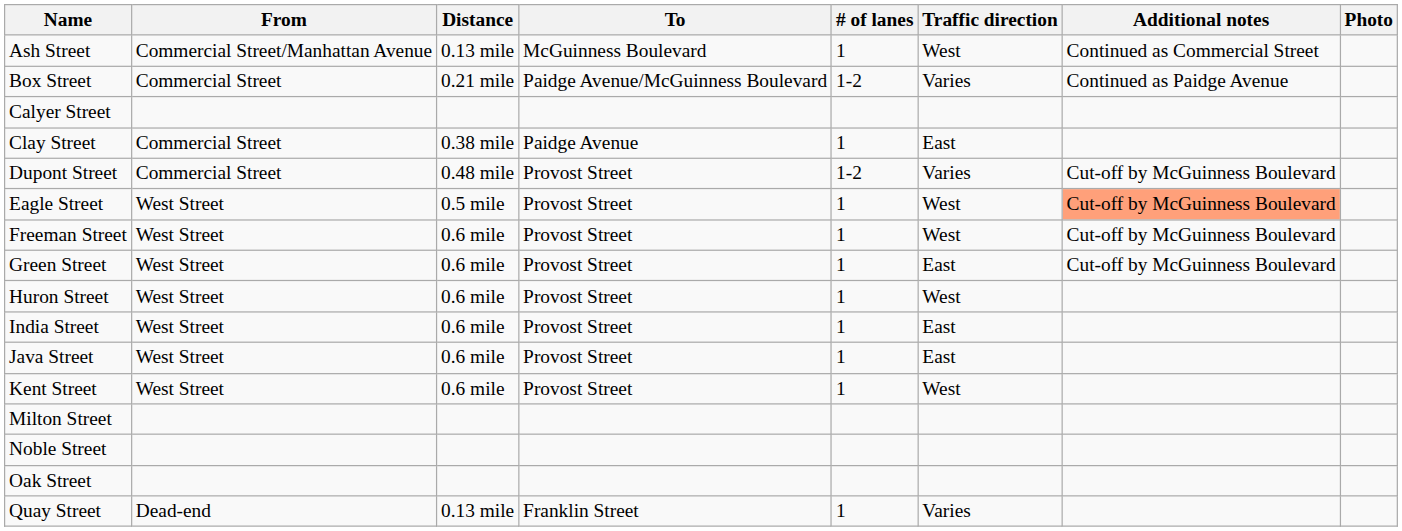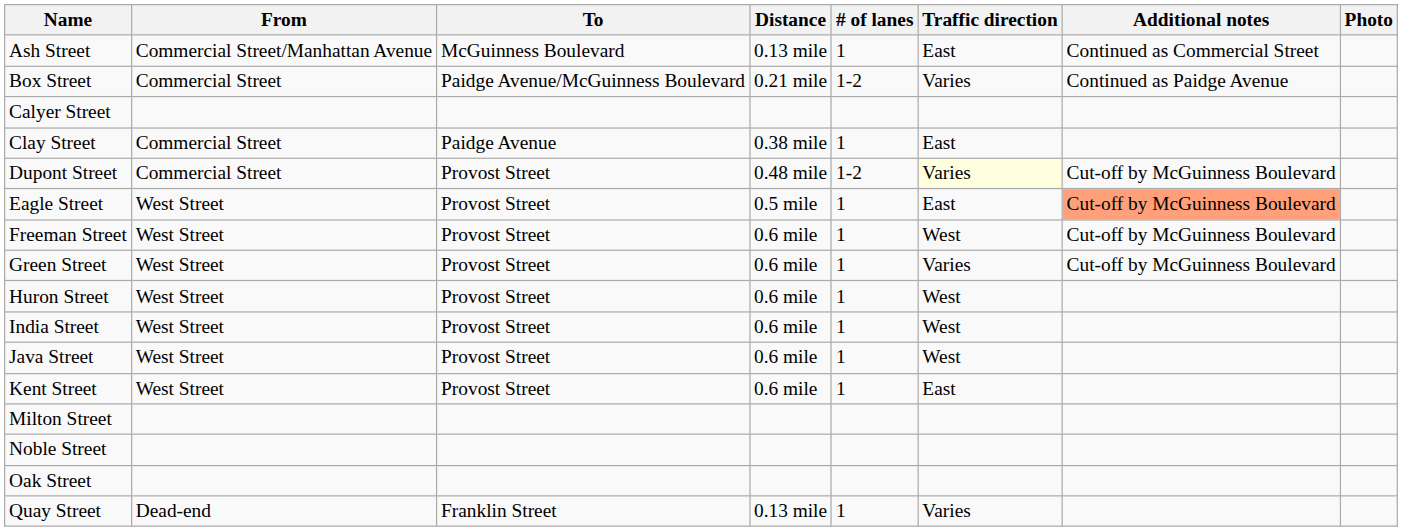columns swapped: To <-> Distance
Ash Street | Traffic direction: West -> East
Dupont Street | Traffic direction: no background -> lightyellow background
Eagle Street | Traffic direction: West -> East
Green Street | Traffic direction: East -> Varies
India Street | Traffic direction: East -> West
Java Street | Traffic direction: East -> West
Kent Street | Traffic direction: West -> East
